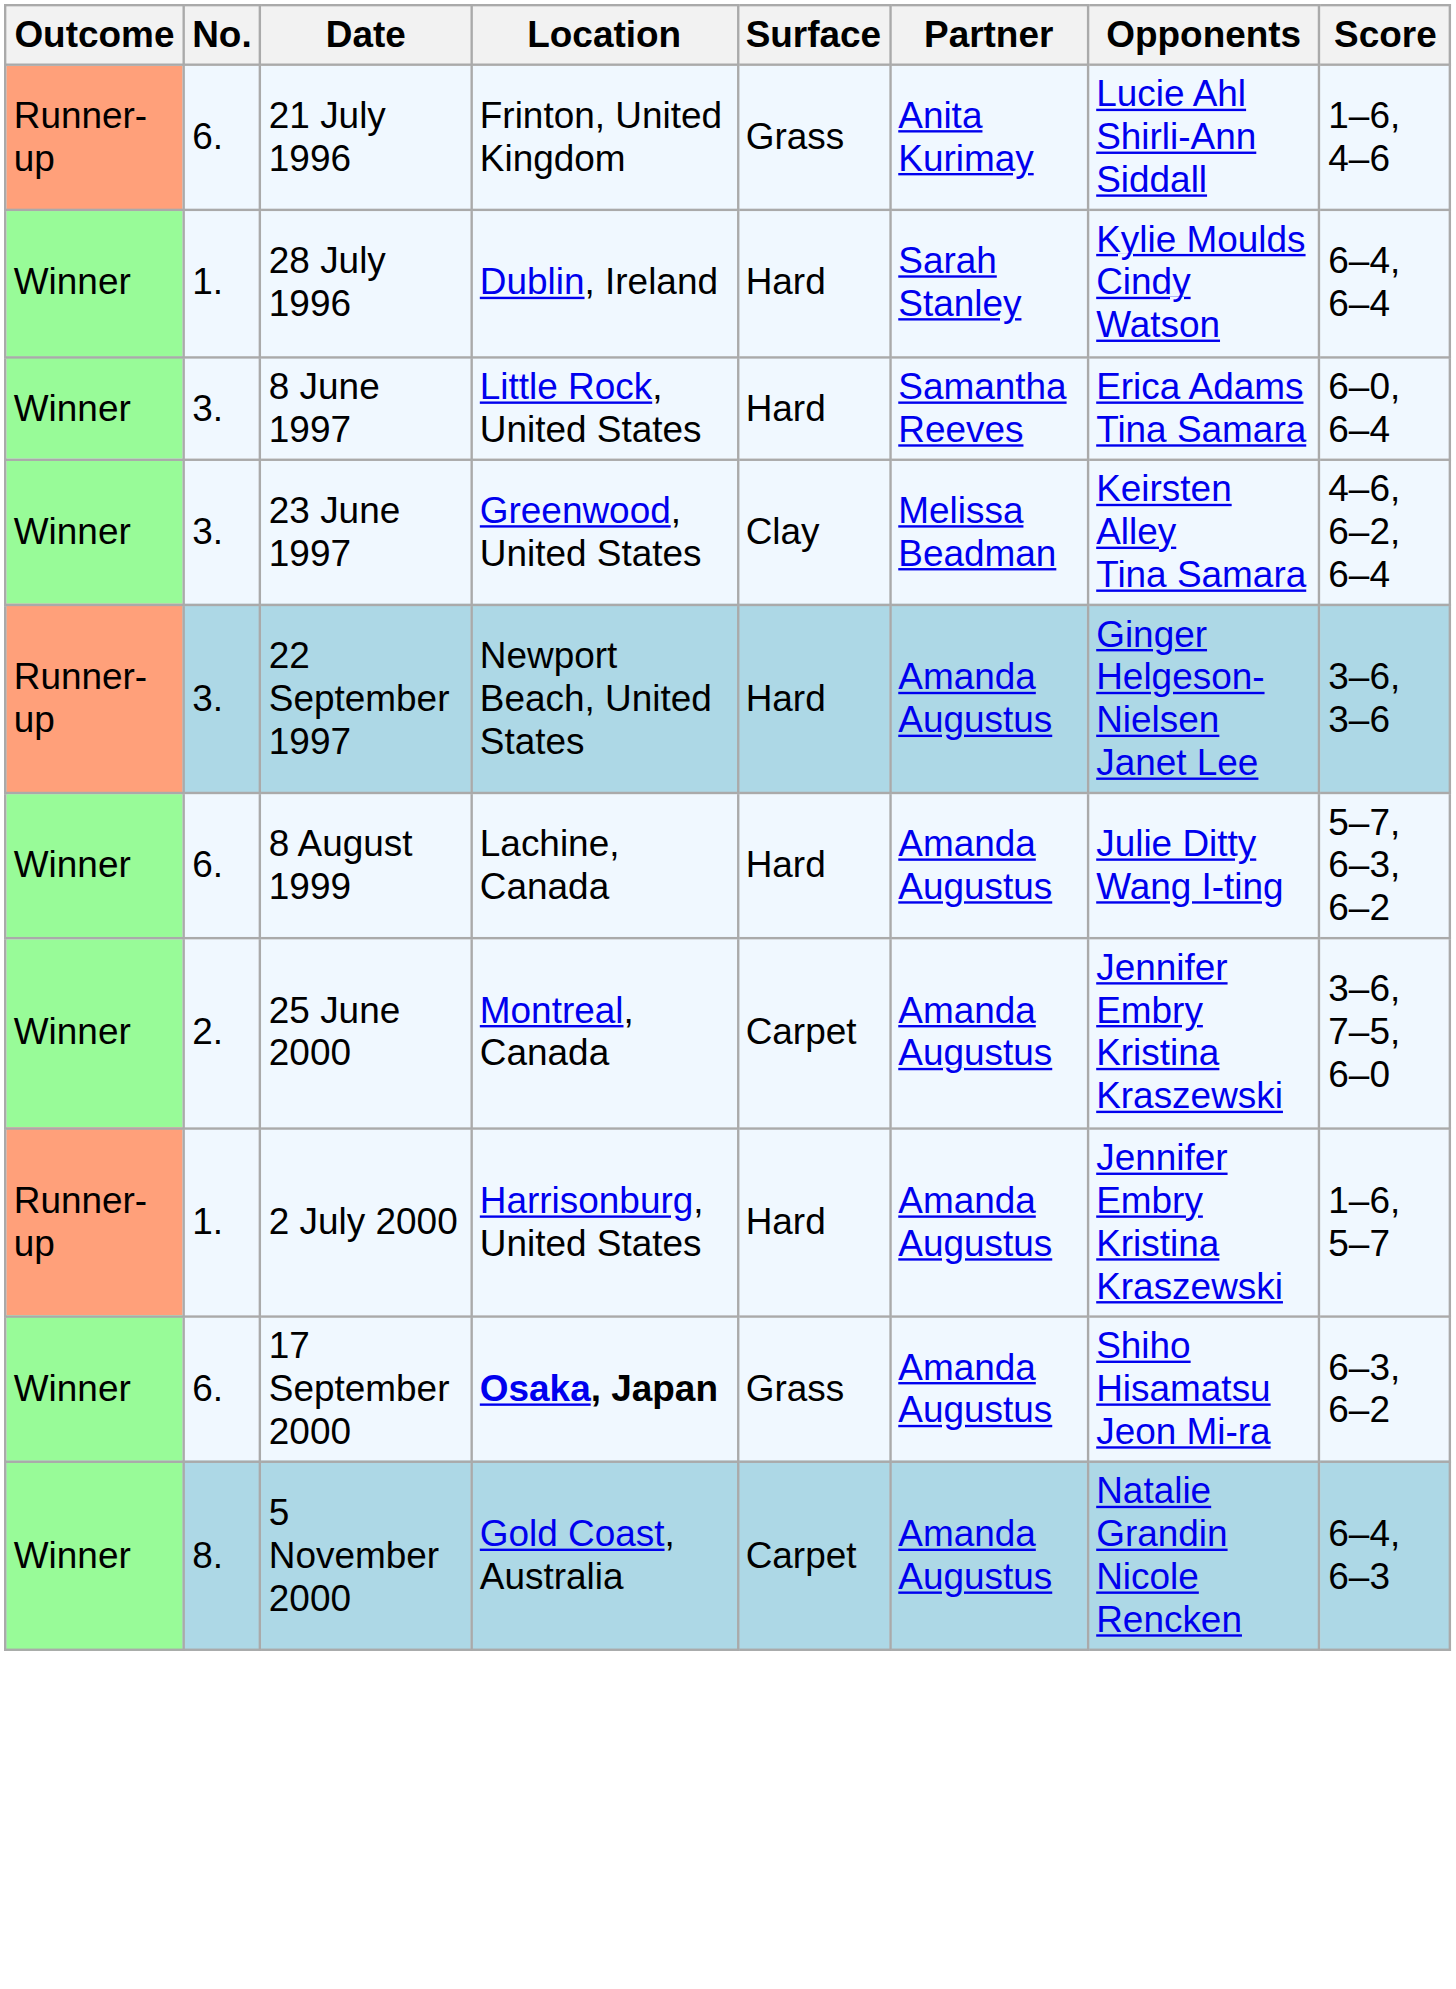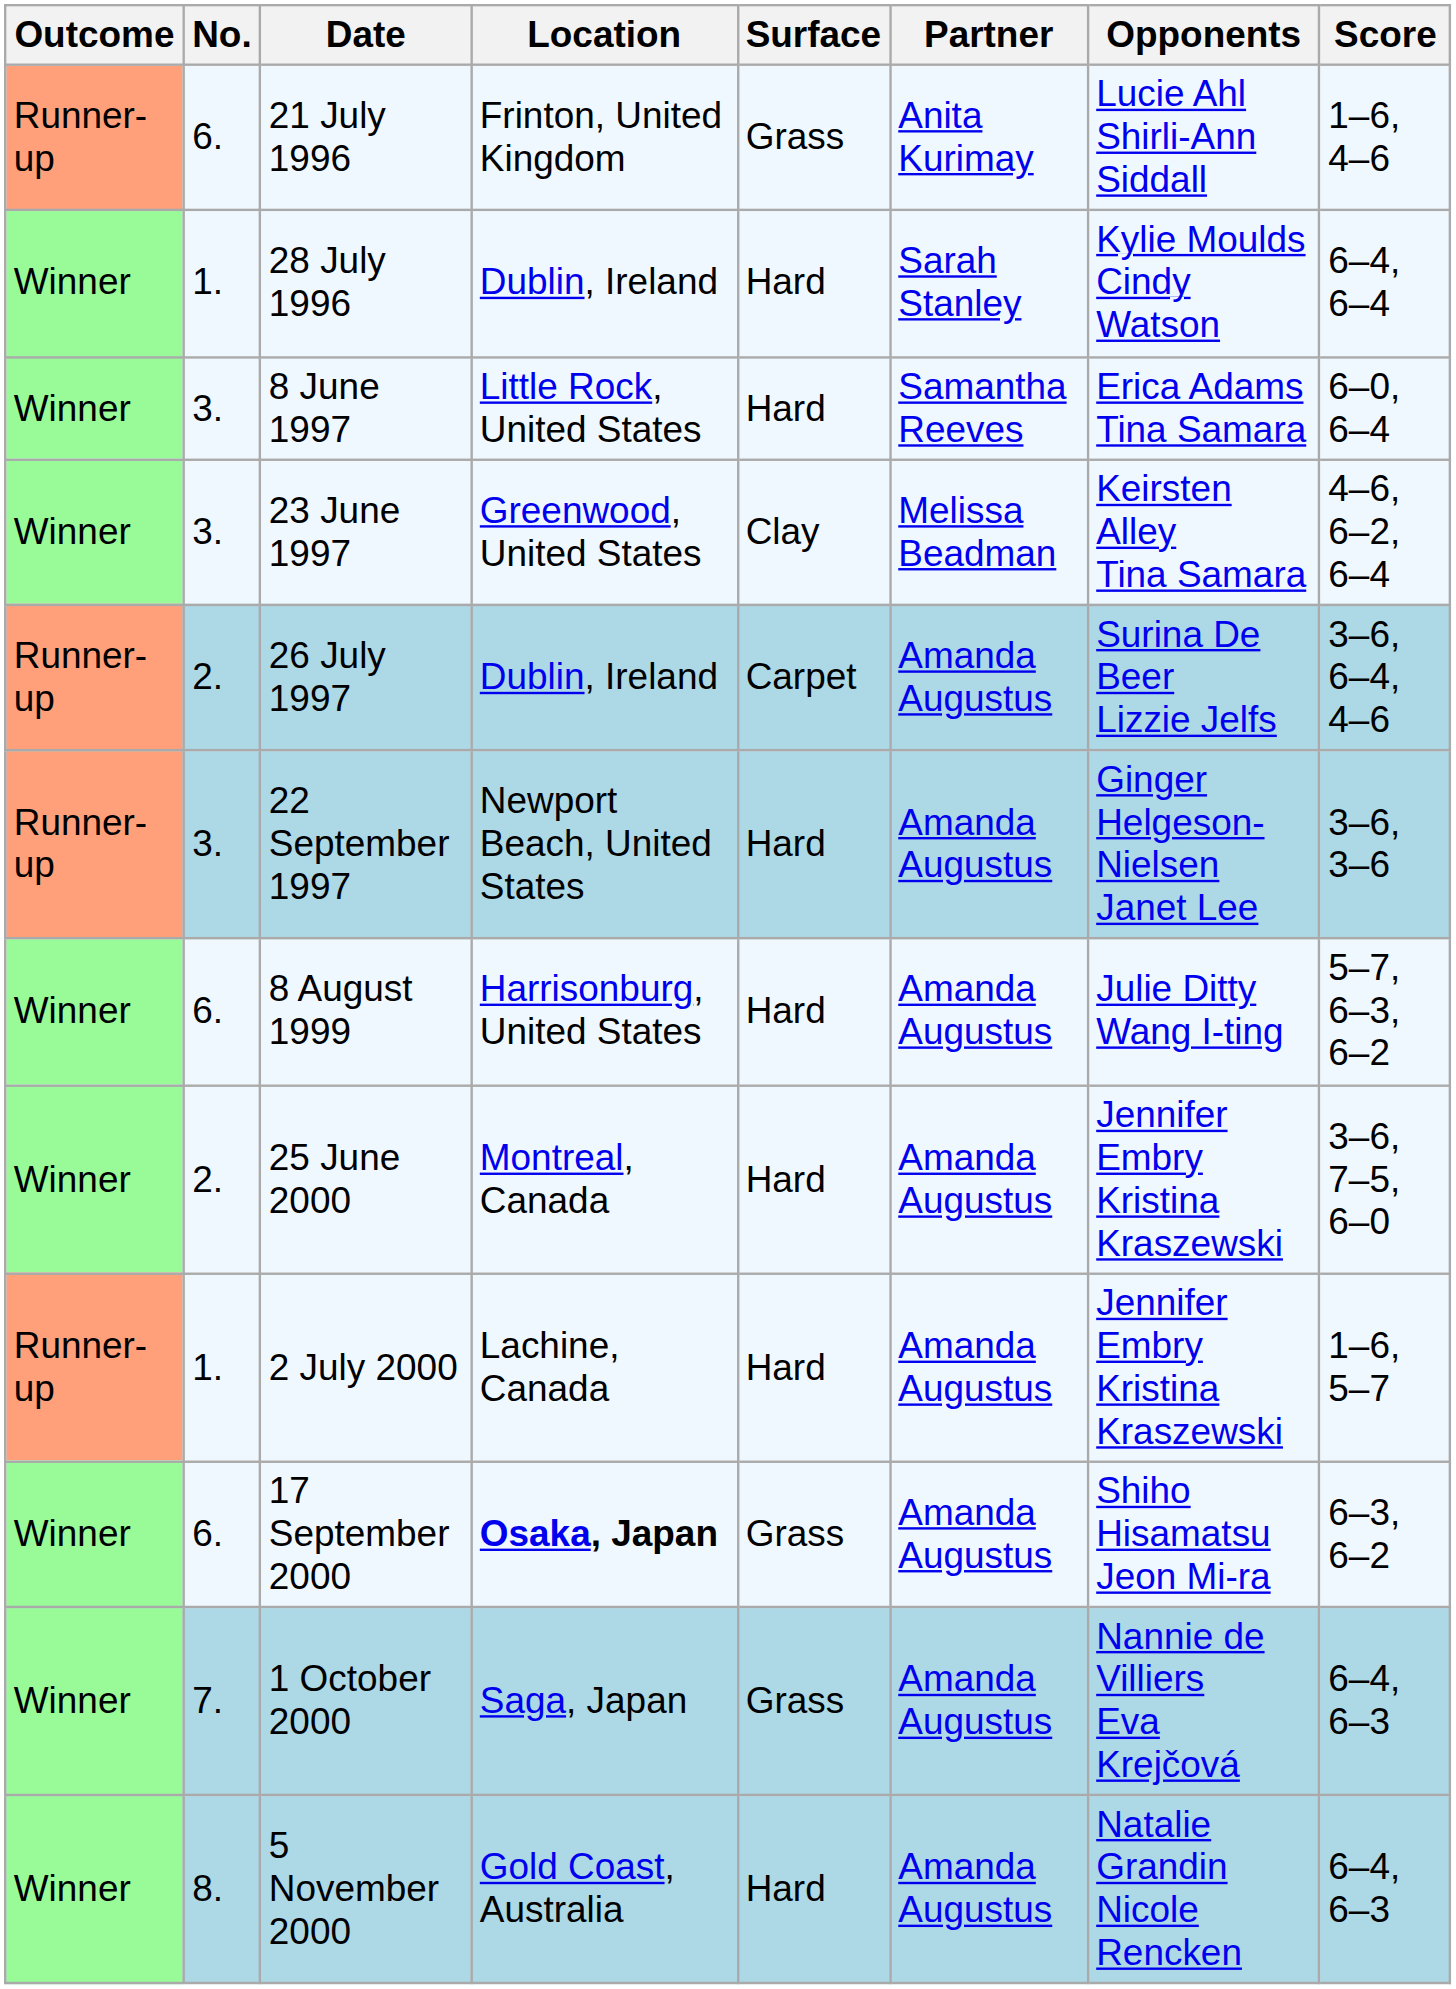+ row: Runner-up | 2. | 26 July 1997 | Dublin, Ireland | Carpet | Amanda Augustus | Surina De Beer Lizzie Jelfs | 3–6, 6–4, 4–6
8 August 1999 | Location: Lachine, Canada -> Harrisonburg, United States
25 June 2000 | Surface: Carpet -> Hard
2 July 2000 | Location: Harrisonburg, United States -> Lachine, Canada
+ row: Winner | 7. | 1 October 2000 | Saga, Japan | Grass | Amanda Augustus | Nannie de Villiers Eva Krejčová | 6–4, 6–3
5 November 2000 | Surface: Carpet -> Hard
